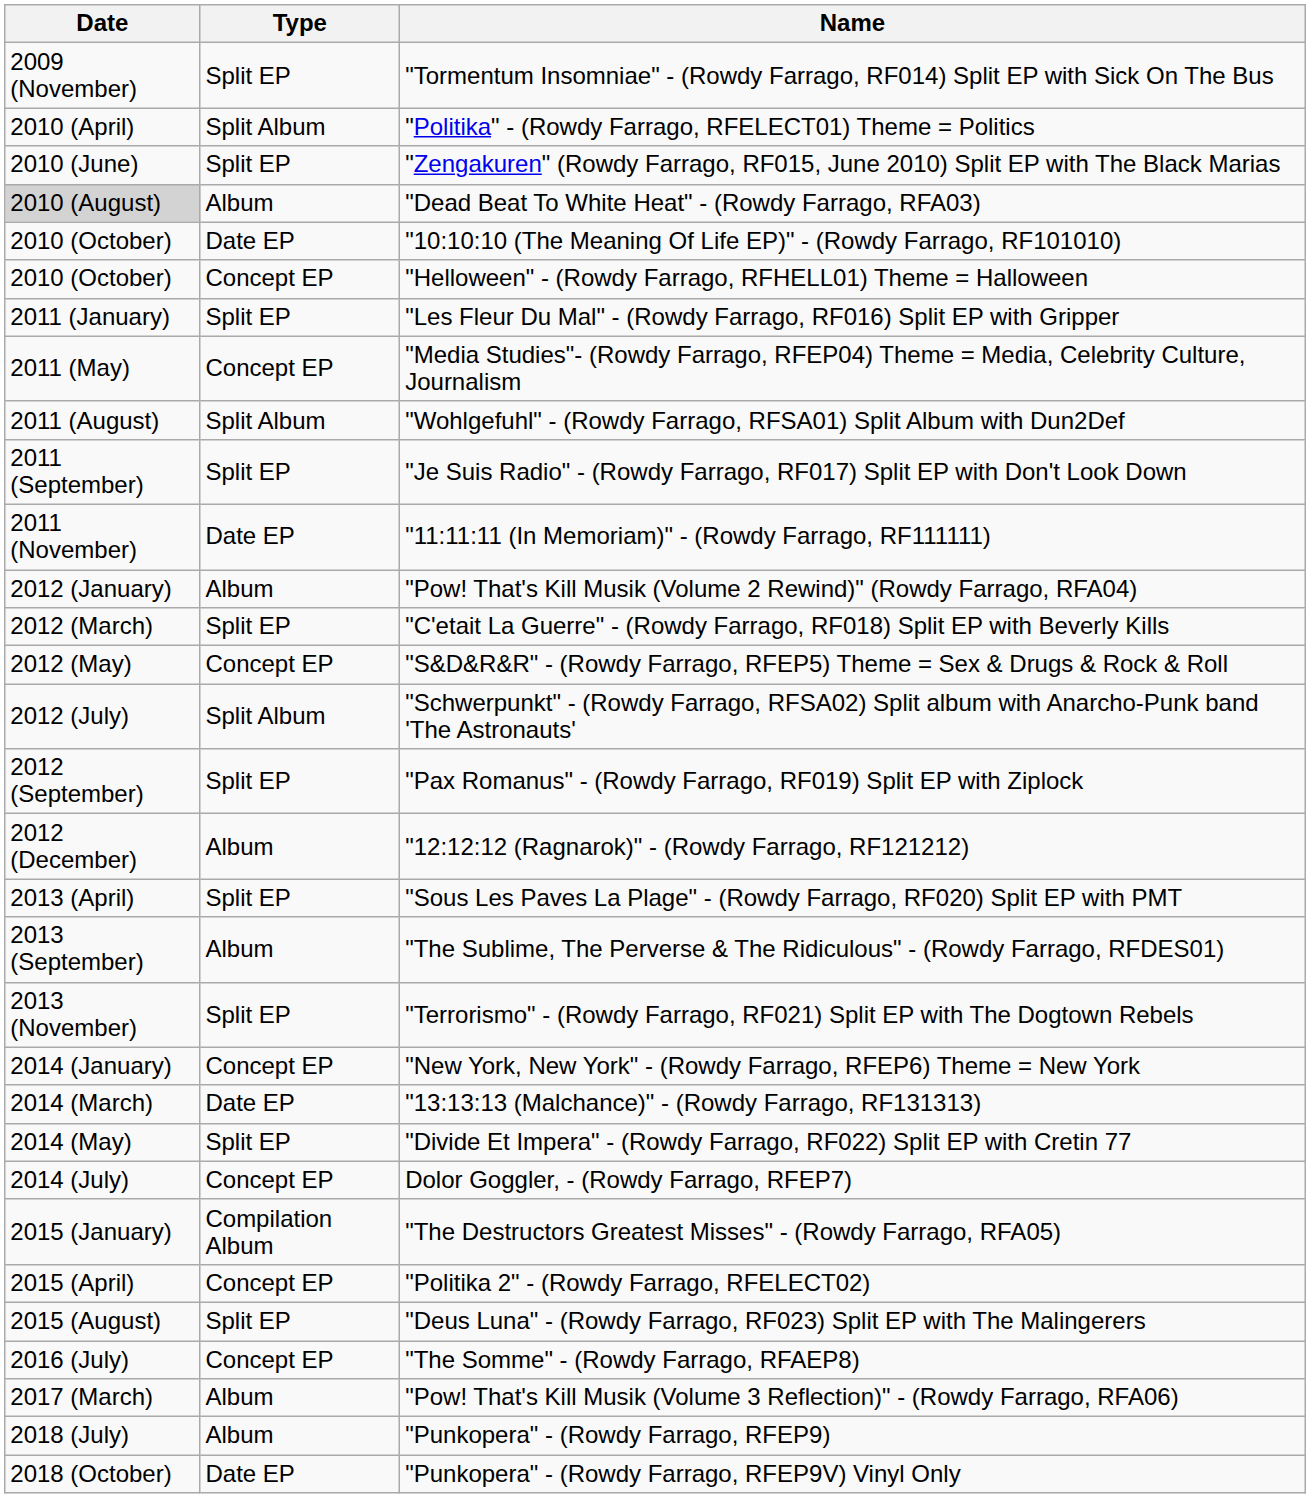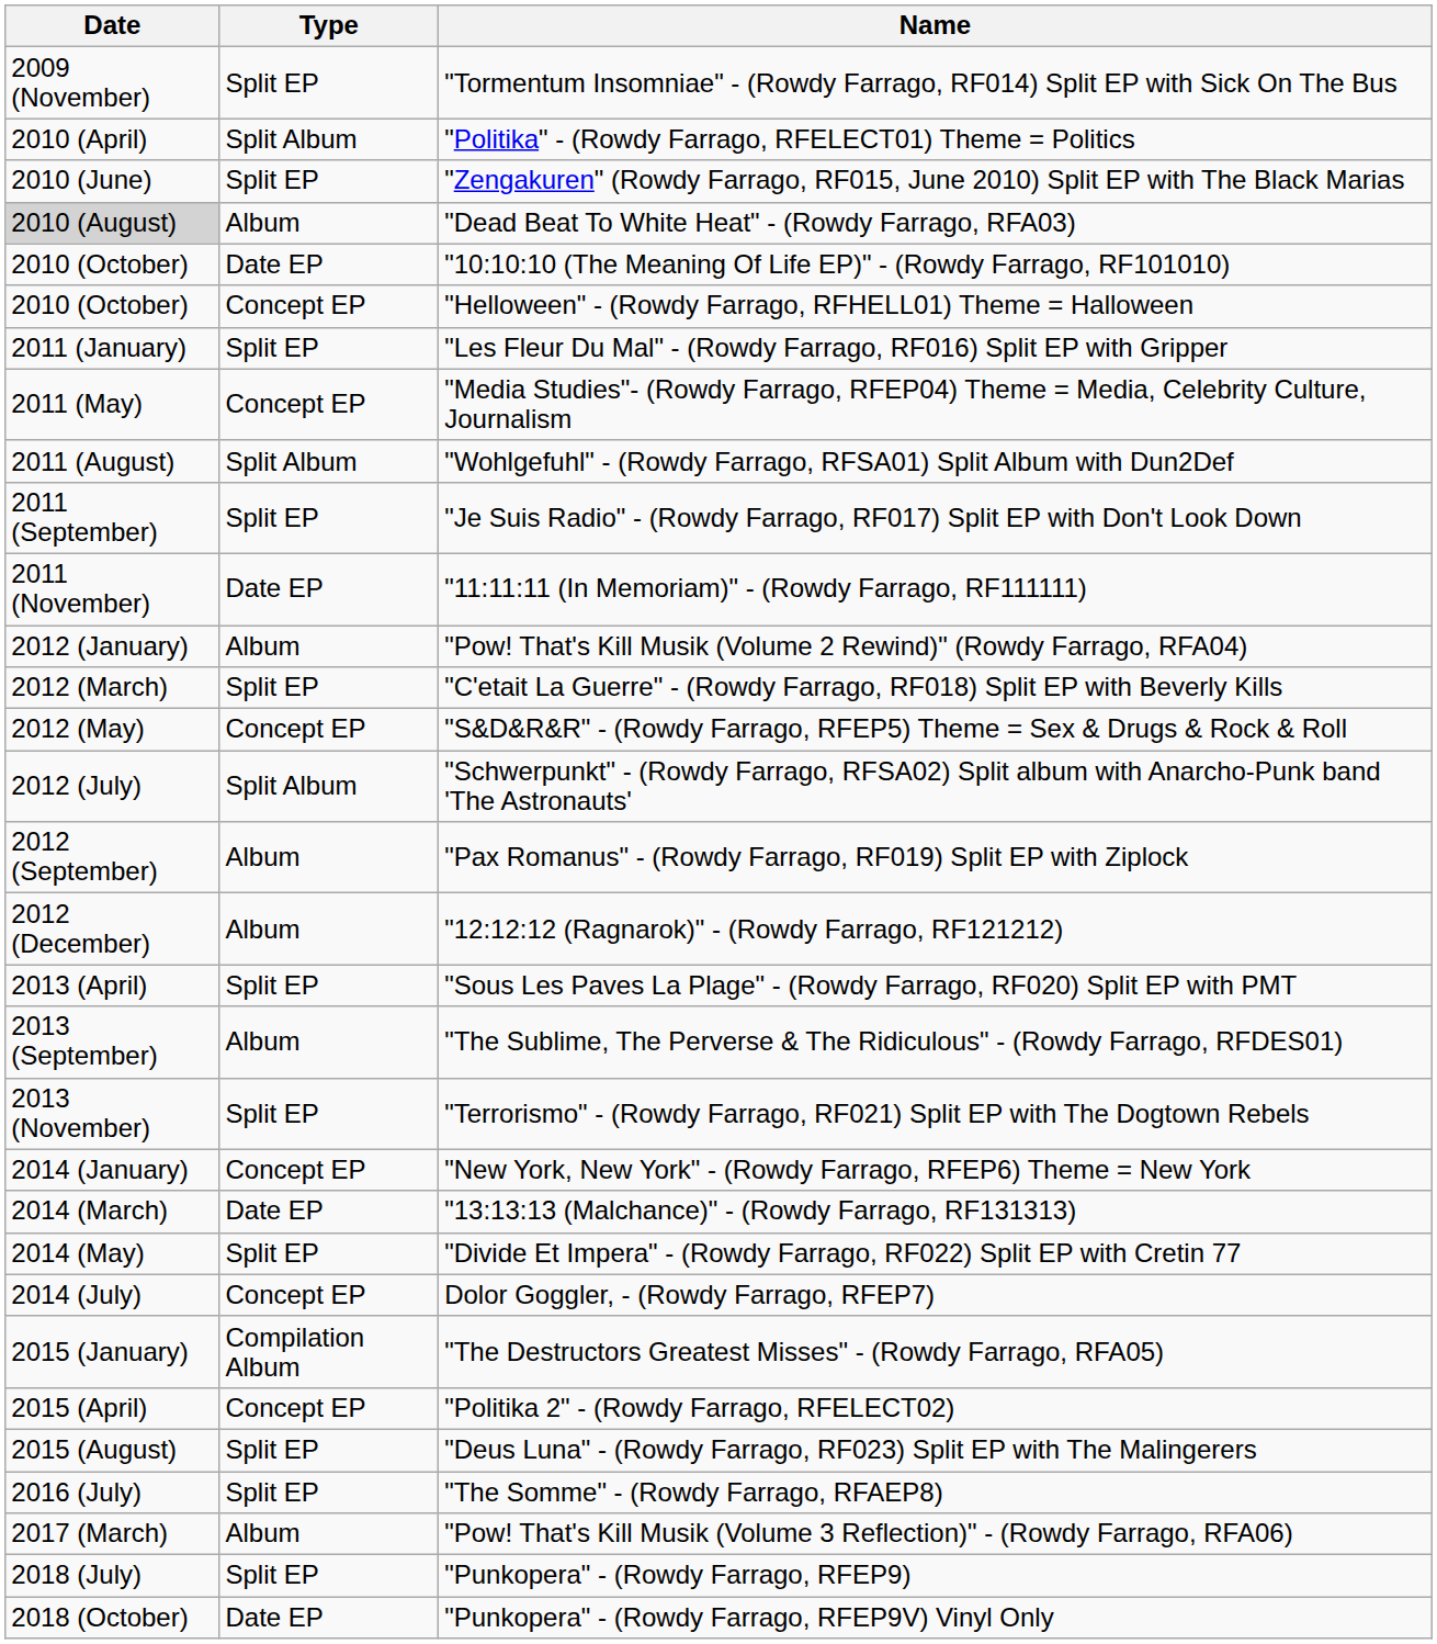"Pax Romanus" - (Rowdy Farrago, RF019) Split EP with Ziplock | Type: Split EP -> Album
"The Somme" - (Rowdy Farrago, RFAEP8) | Type: Concept EP -> Split EP
"Punkopera" - (Rowdy Farrago, RFEP9) | Type: Album -> Split EP
